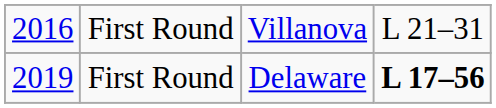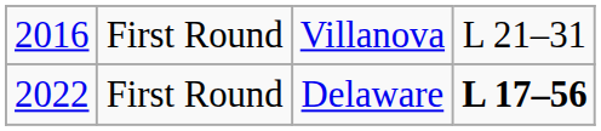First Round / Delaware | column 1: 2019 -> 2022
